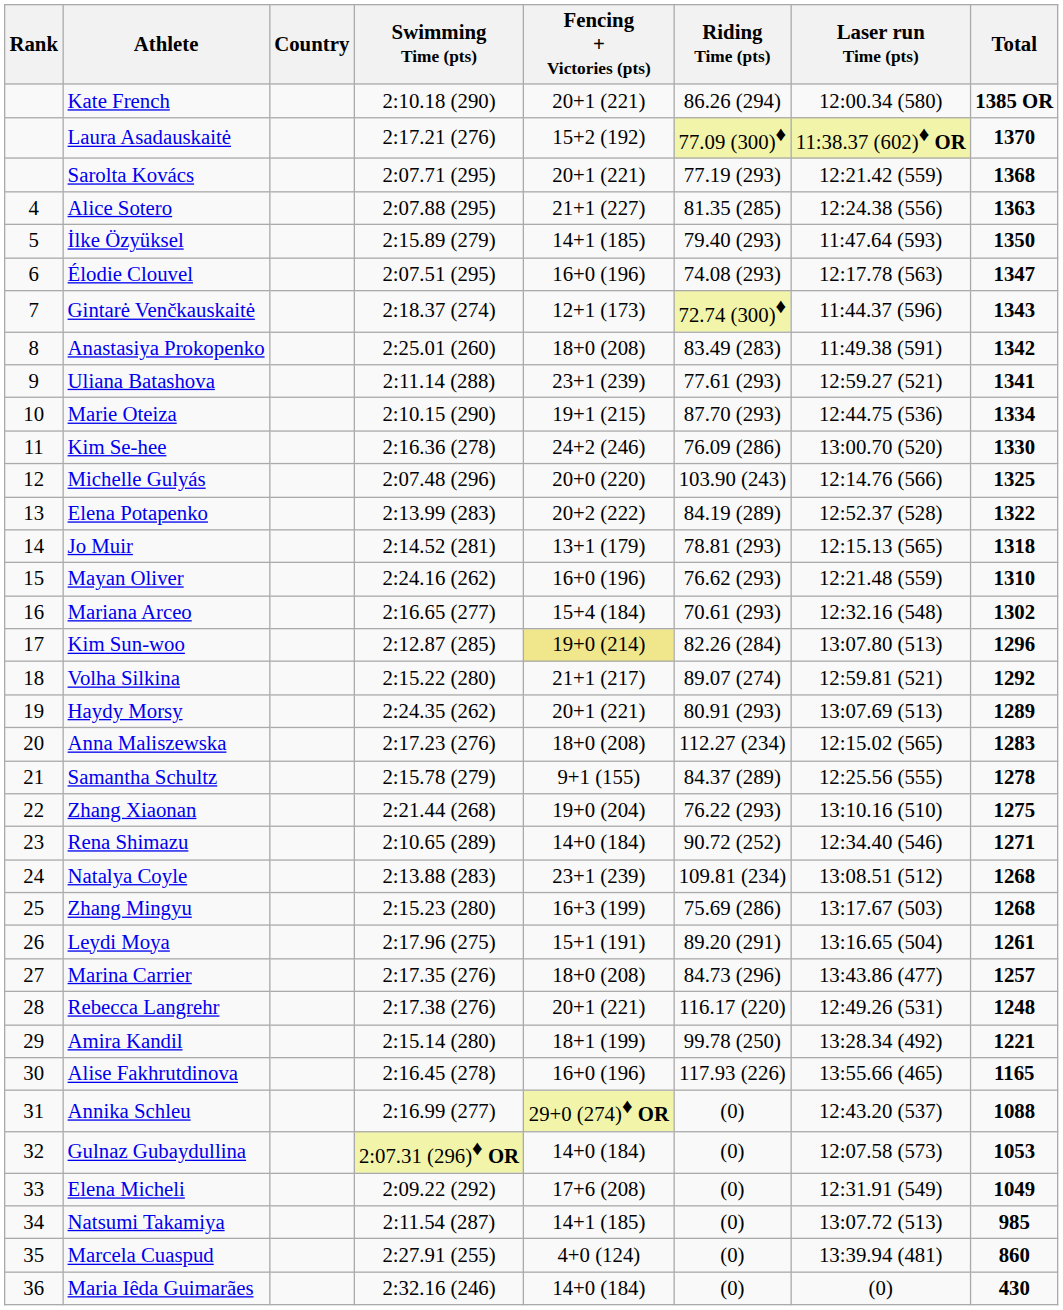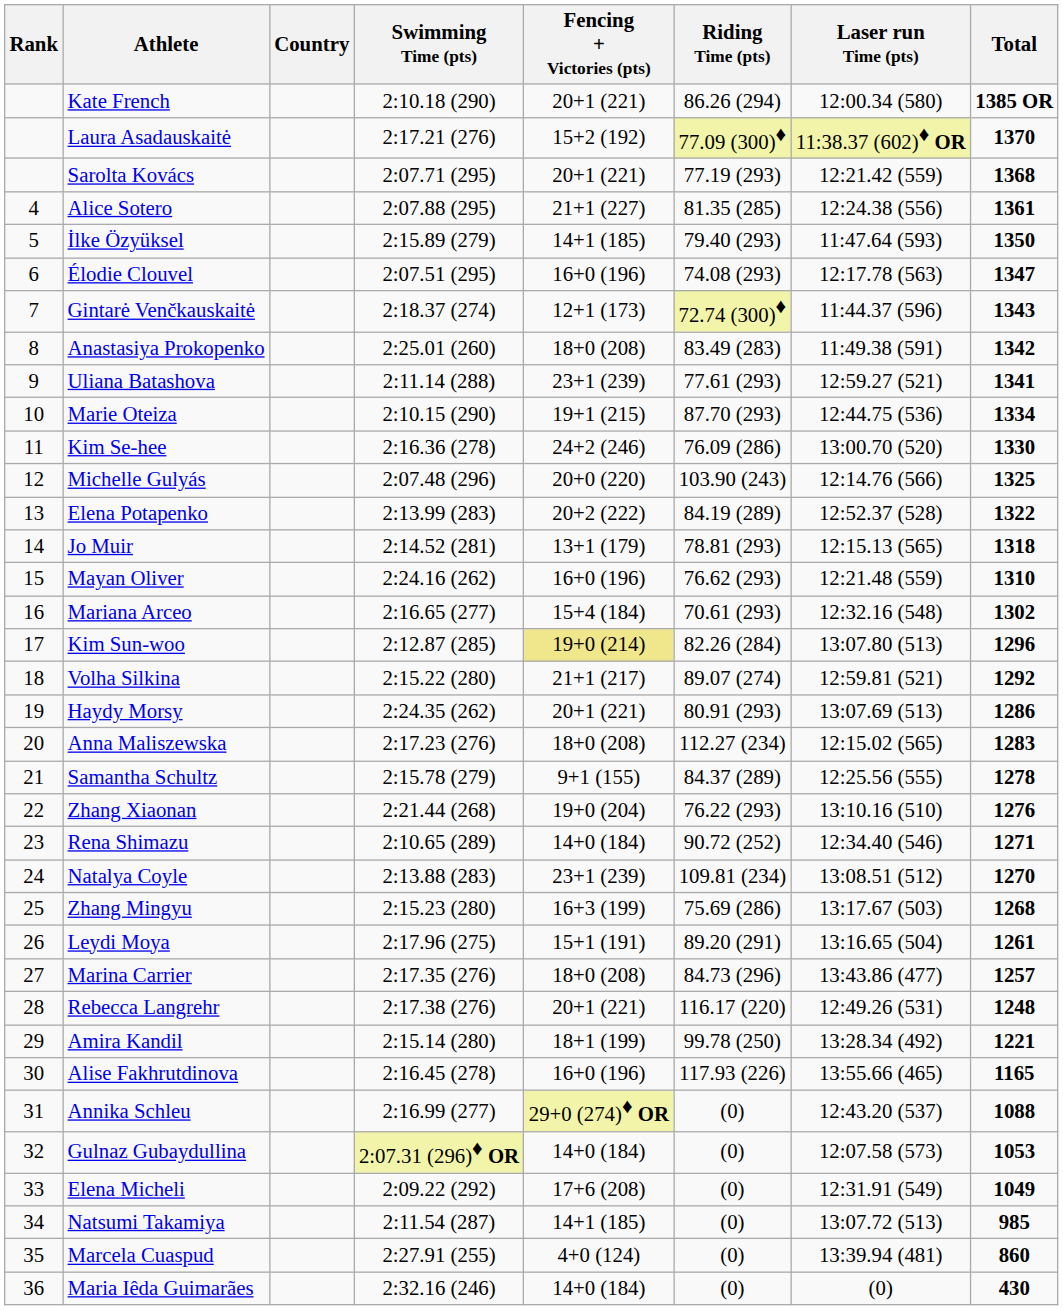Alice Sotero | Total: 1363 -> 1361
Haydy Morsy | Total: 1289 -> 1286
Zhang Xiaonan | Total: 1275 -> 1276
Natalya Coyle | Total: 1268 -> 1270
